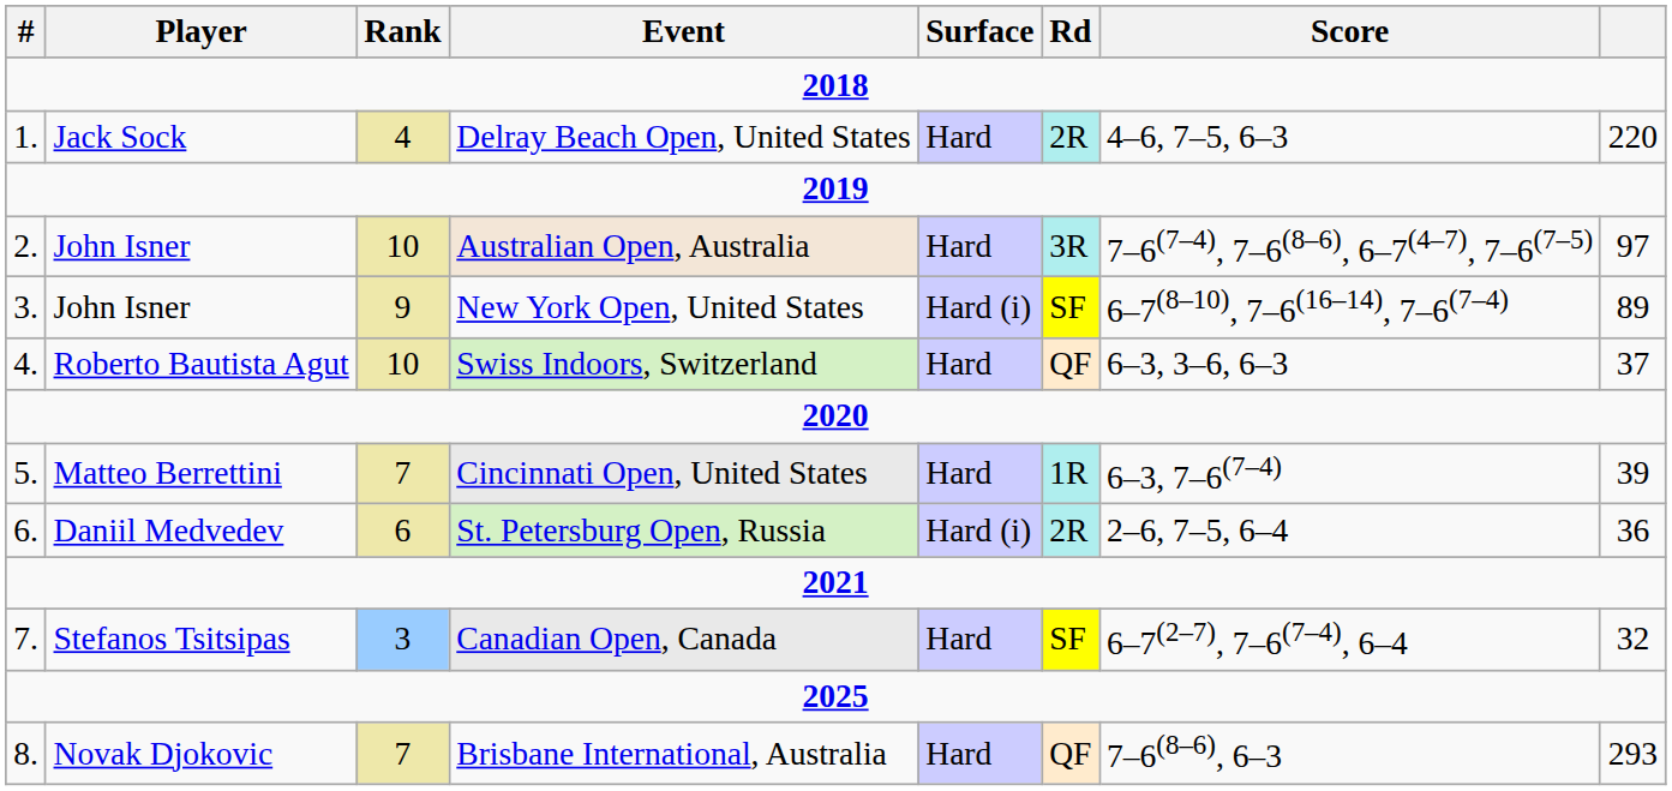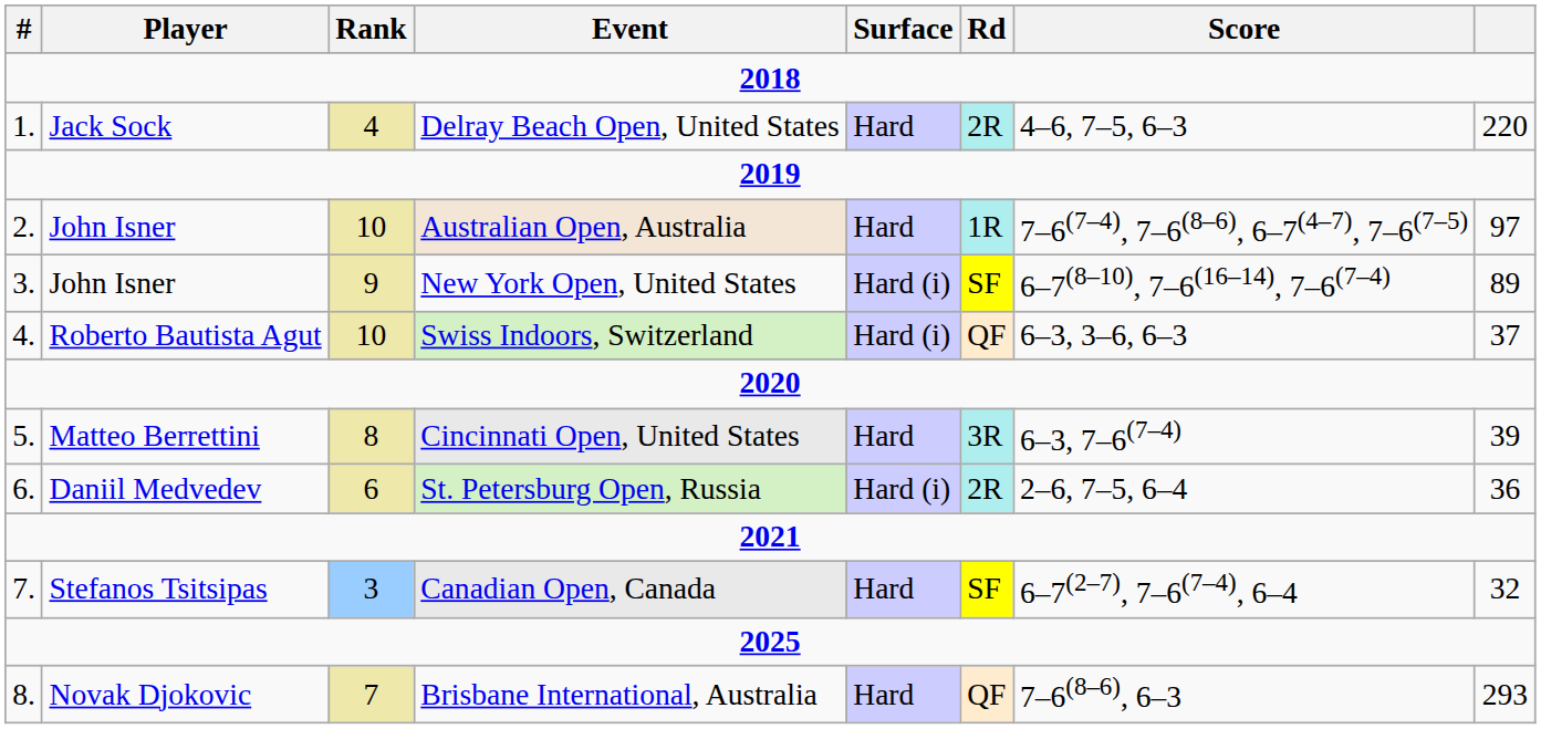Australian Open, Australia | Rd: 3R -> 1R
Swiss Indoors, Switzerland | Surface: Hard -> Hard (i)
Cincinnati Open, United States | Rank: 7 -> 8
Cincinnati Open, United States | Rd: 1R -> 3R
